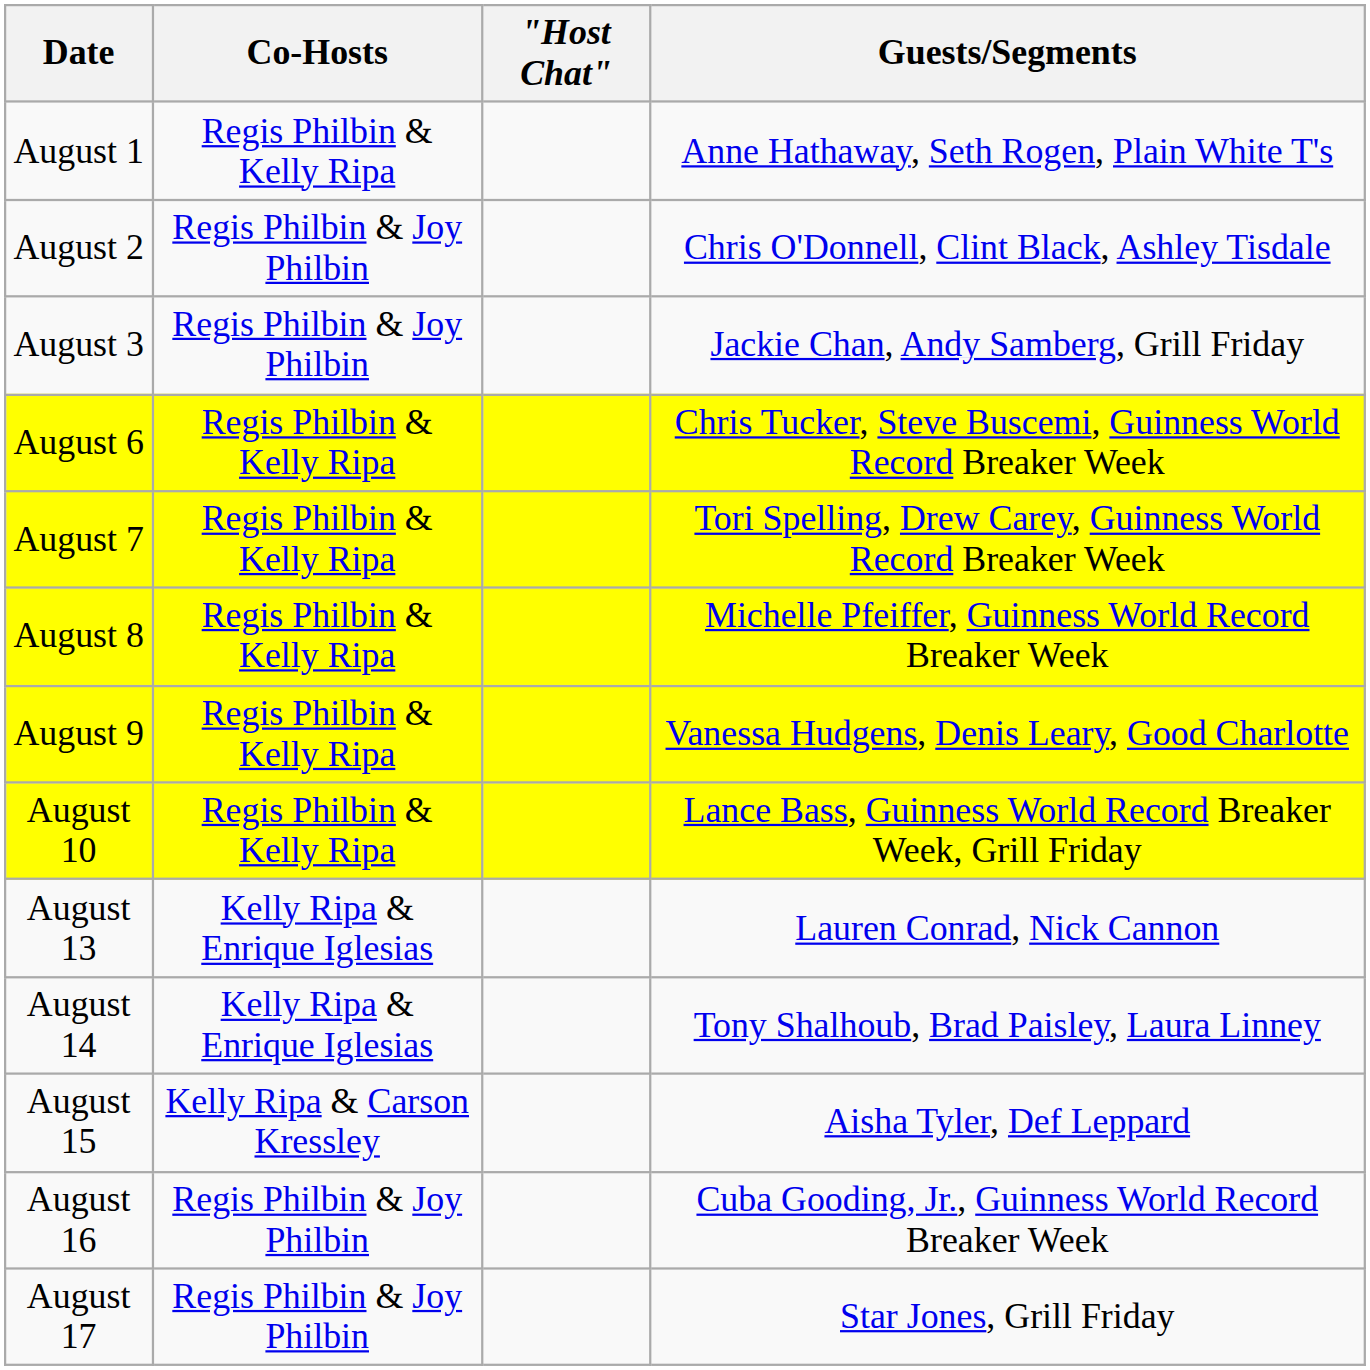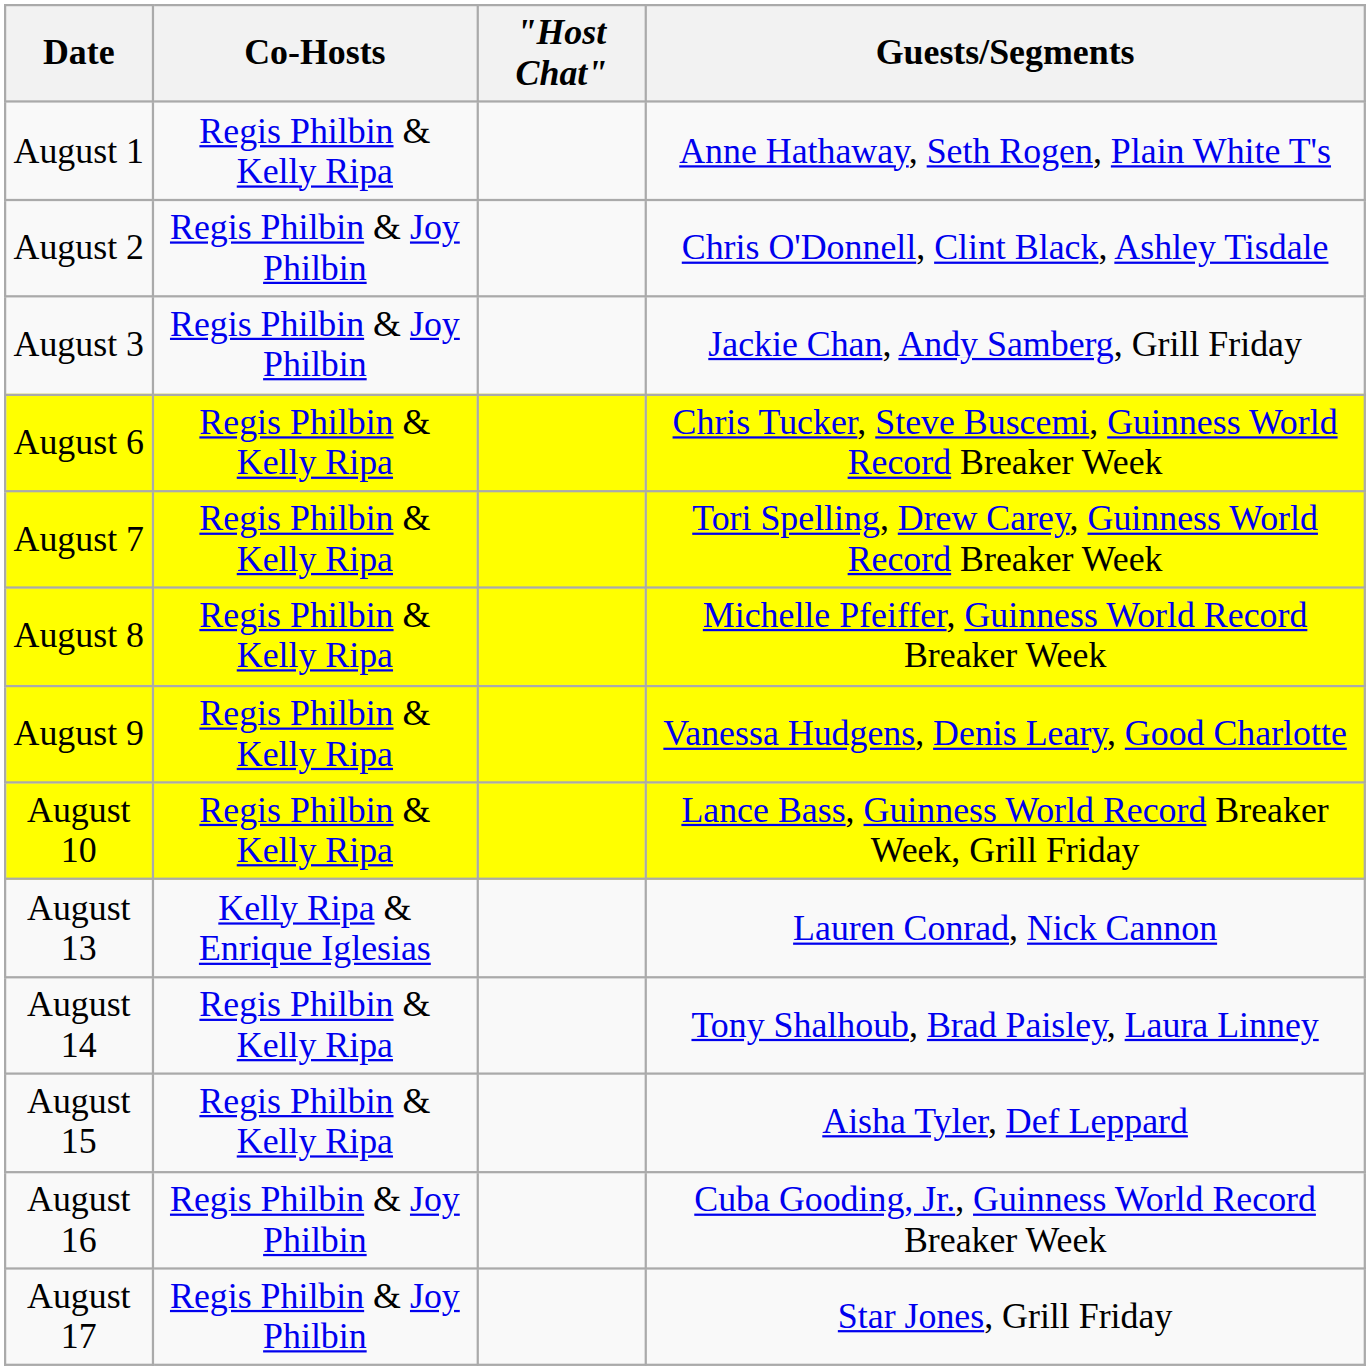August 14 | Co-Hosts: Kelly Ripa & Enrique Iglesias -> Regis Philbin & Kelly Ripa
August 15 | Co-Hosts: Kelly Ripa & Carson Kressley -> Regis Philbin & Kelly Ripa
